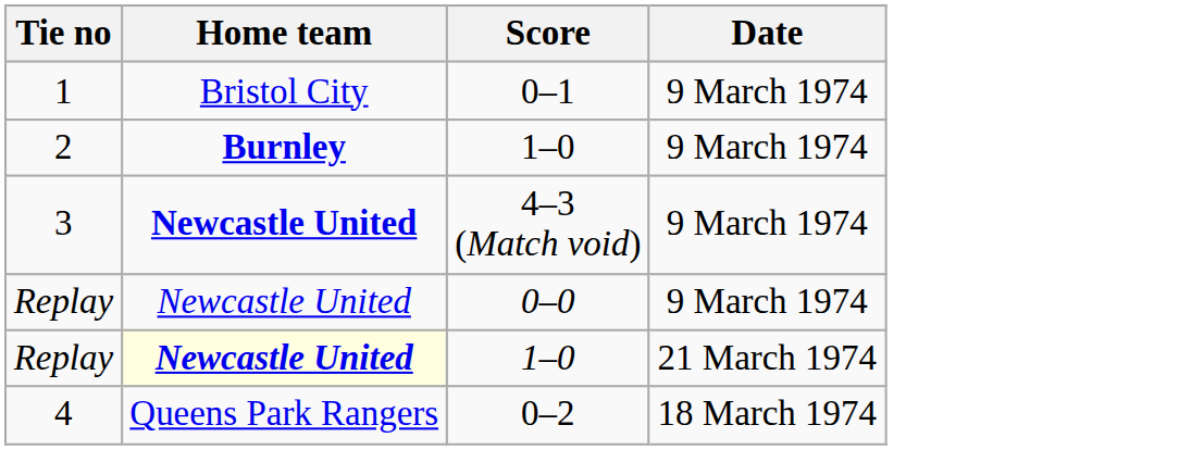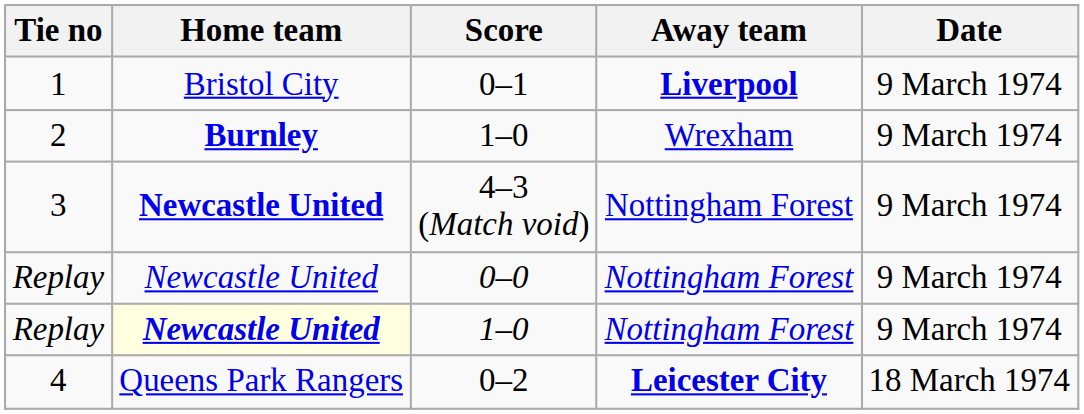+ column: Away team | Liverpool | Wrexham | Nottingham Forest | Nottingham Forest | Nottingham Forest | Leicester City
Replay / 1–0 | Date: 21 March 1974 -> 9 March 1974
